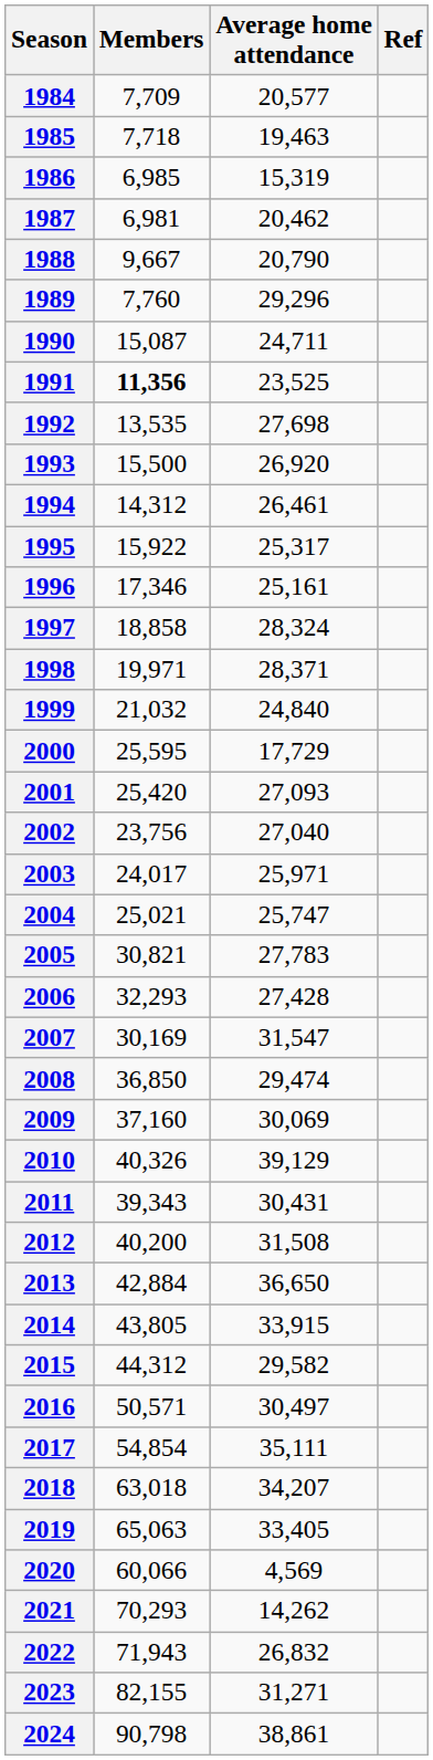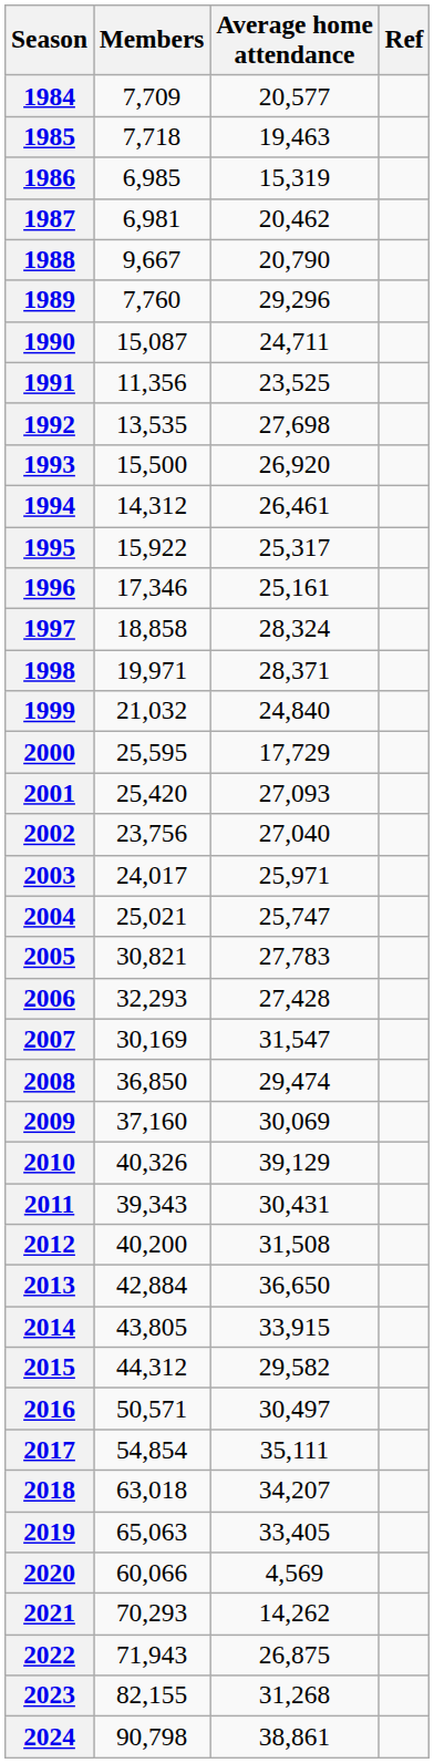1991 | Members: bold -> normal
2022 | Average home attendance: 26,832 -> 26,875
2023 | Average home attendance: 31,271 -> 31,268
